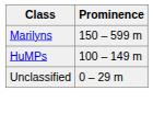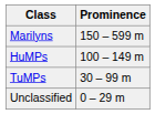+ row: TuMPs | 30 – 99 m
